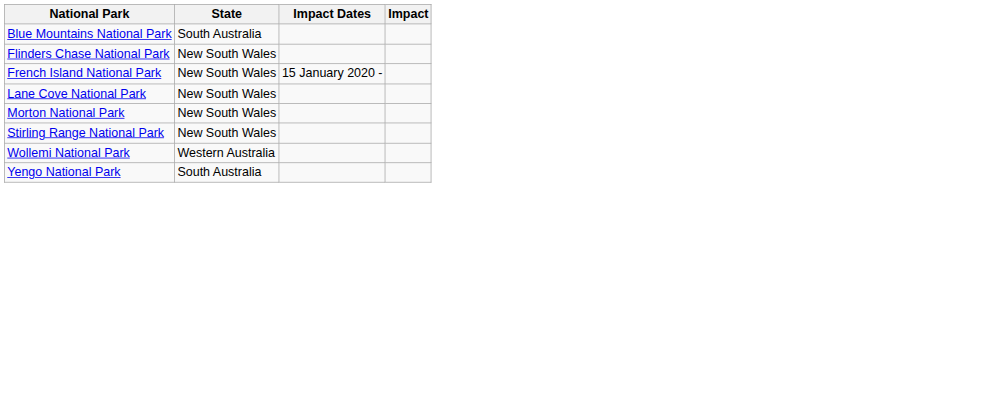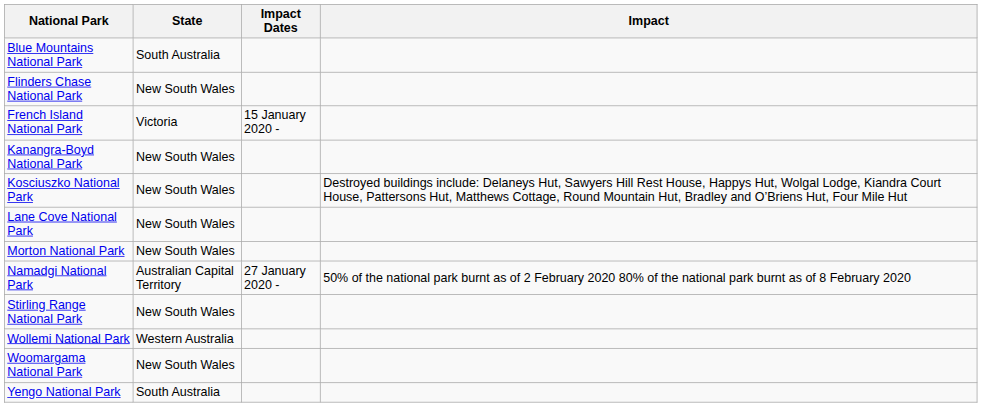French Island National Park | State: New South Wales -> Victoria
+ row: Kanangra-Boyd National Park | New South Wales
+ row: Kosciuszko National Park | New South Wales | Destroyed buildings include: Delaneys Hut, Sawyers Hill Rest House, Happys Hut, Wolgal Lodge, Kiandra Court House, Pattersons Hut, Matthews Cottage, Round Mountain Hut, Bradley and O’Briens Hut, Four Mile Hut
+ row: Namadgi National Park | Australian Capital Territory | 27 January 2020 - | 50% of the national park burnt as of 2 February 2020 80% of the national park burnt as of 8 February 2020
+ row: Woomargama National Park | New South Wales
